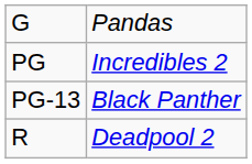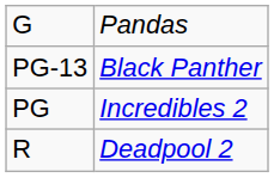rows swapped: PG <-> PG-13
